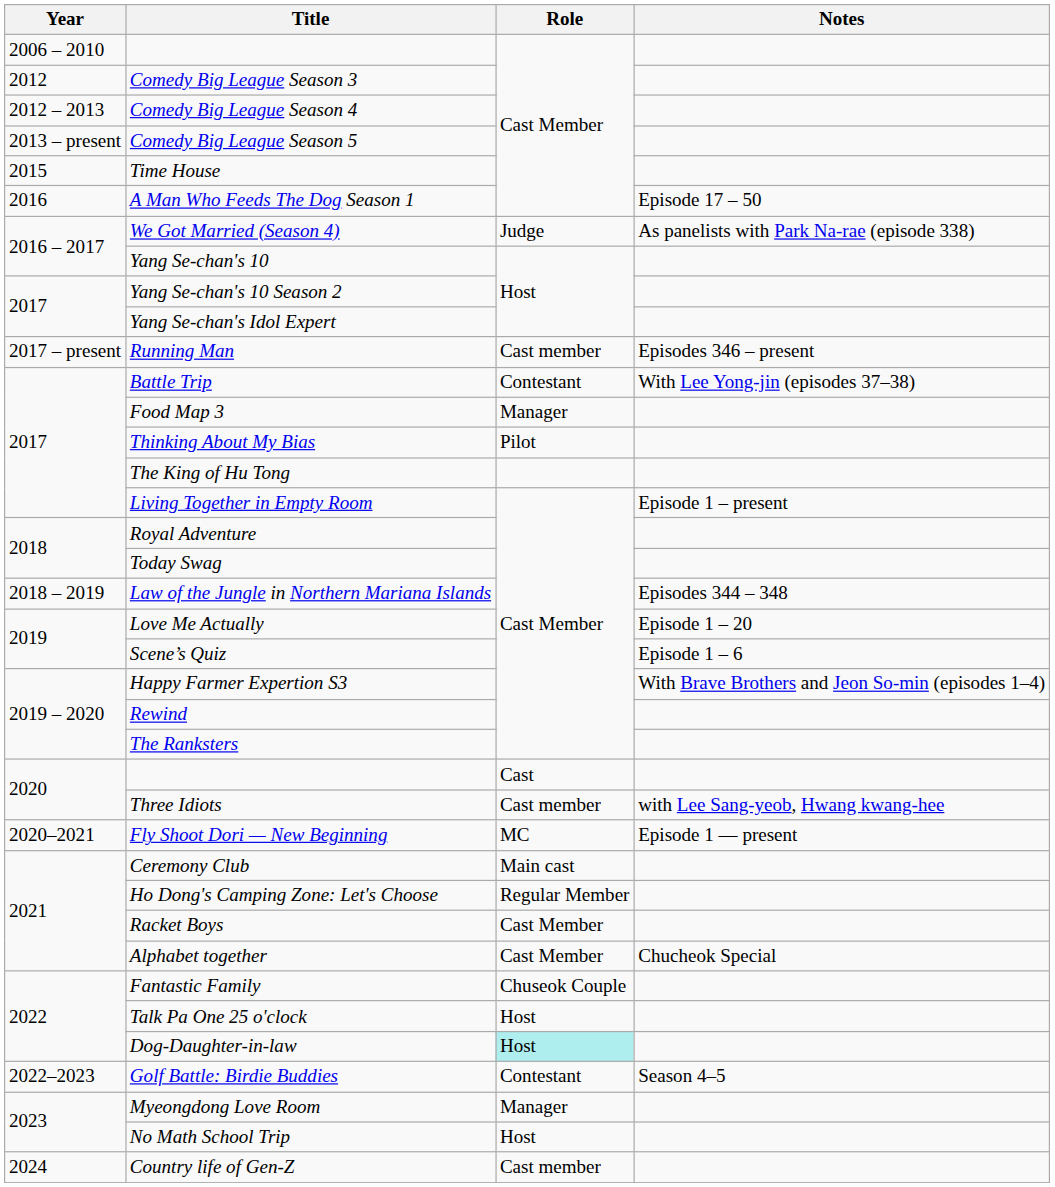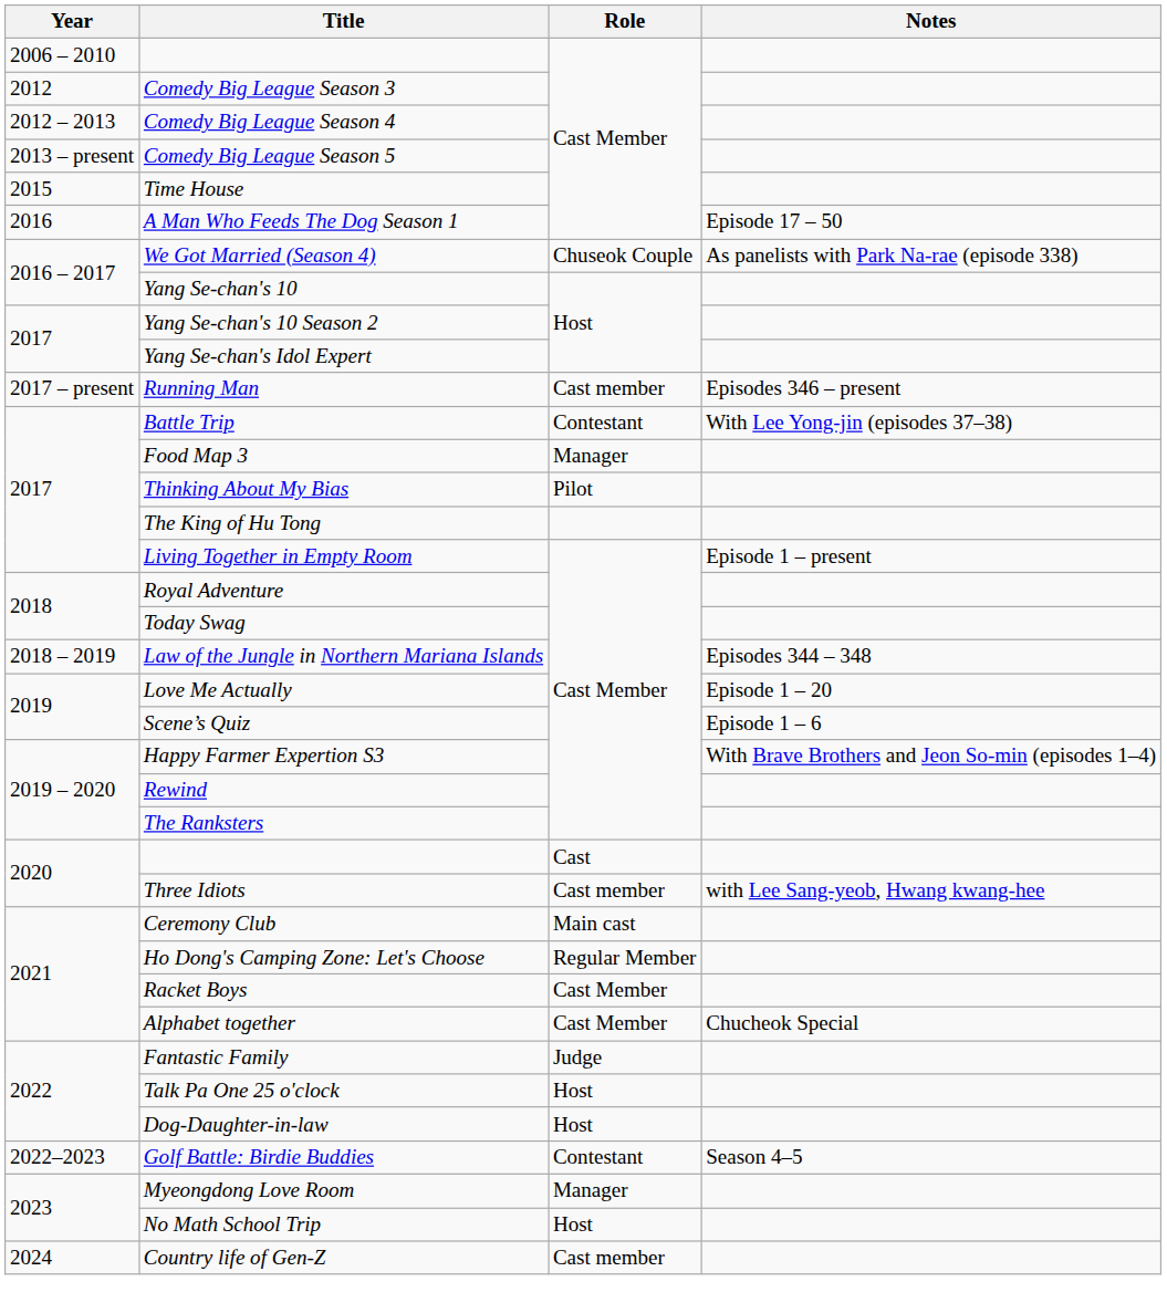We Got Married (Season 4) | Role: Judge -> Chuseok Couple
- row: 2020–2021 | Fly Shoot Dori — New Beginning | MC | Episode 1 — present
Fantastic Family | Role: Chuseok Couple -> Judge
Dog-Daughter-in-law | Role: paleturquoise background -> no background
